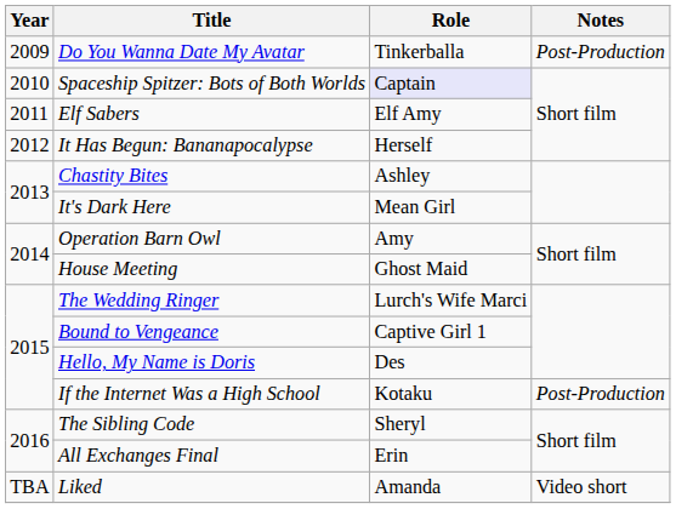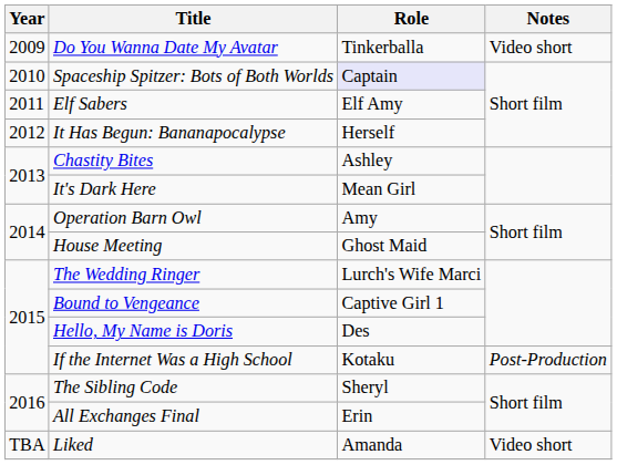Do You Wanna Date My Avatar | Notes: Post-Production -> Video short
